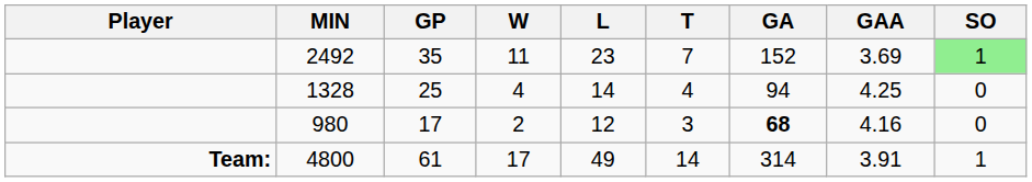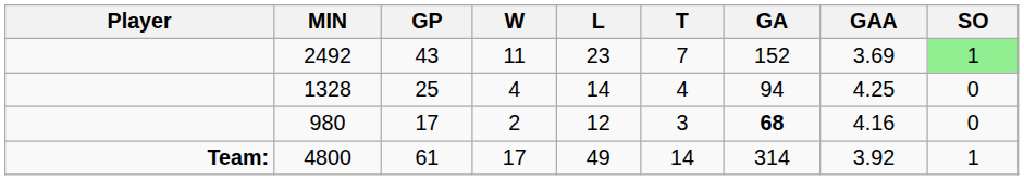2492 | GP: 35 -> 43
4800 | GAA: 3.91 -> 3.92
